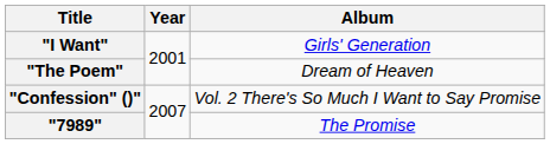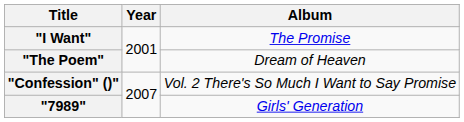"I Want" | Album: Girls' Generation -> The Promise
"7989" | Album: The Promise -> Girls' Generation
